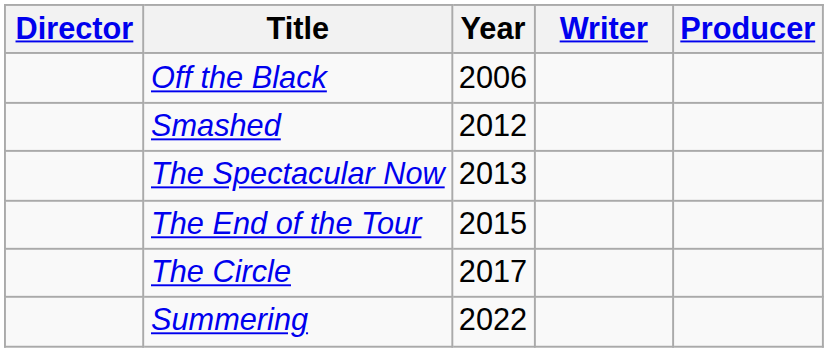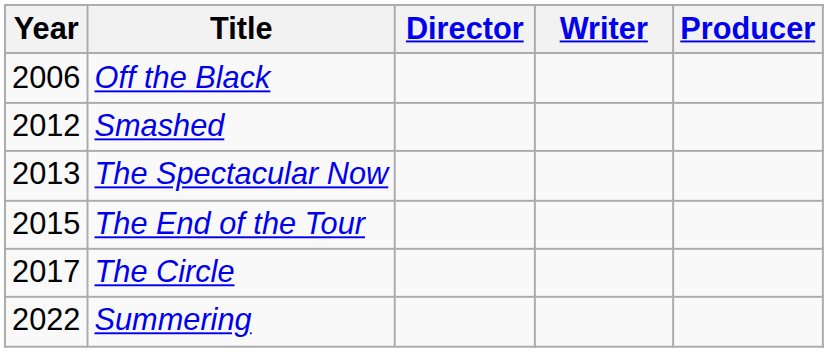columns swapped: Year <-> Director
